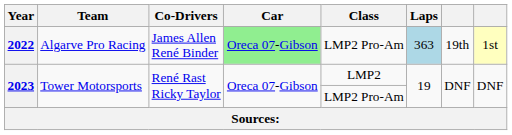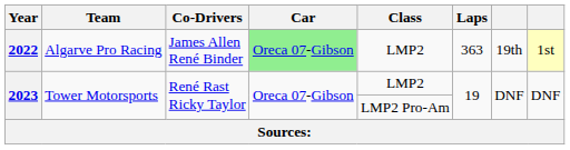2022 | Class: LMP2 Pro-Am -> LMP2
2022 | Laps: lightblue background -> no background
